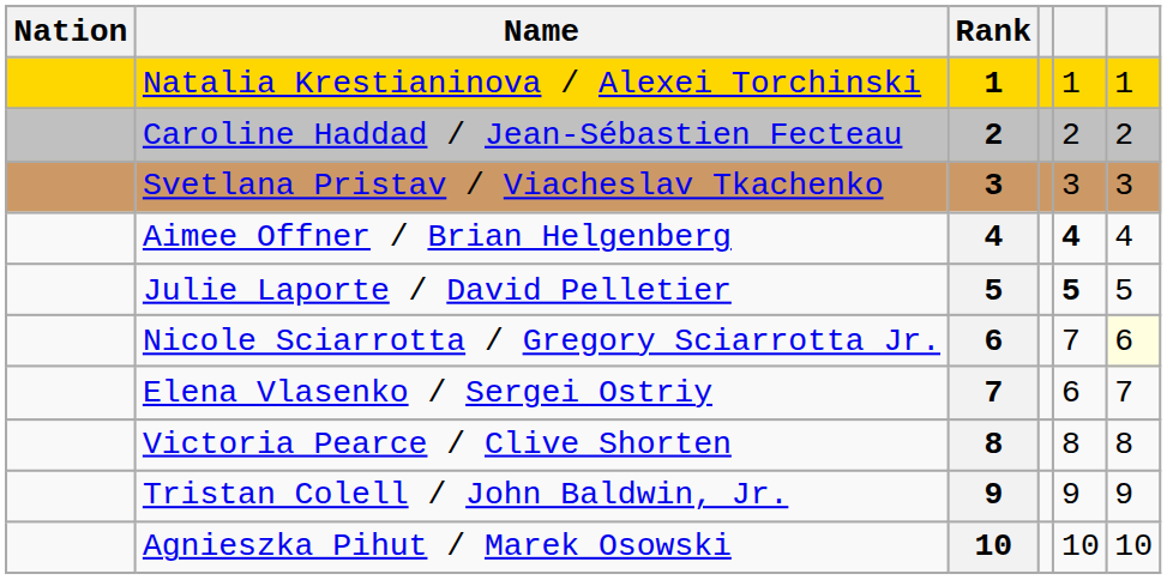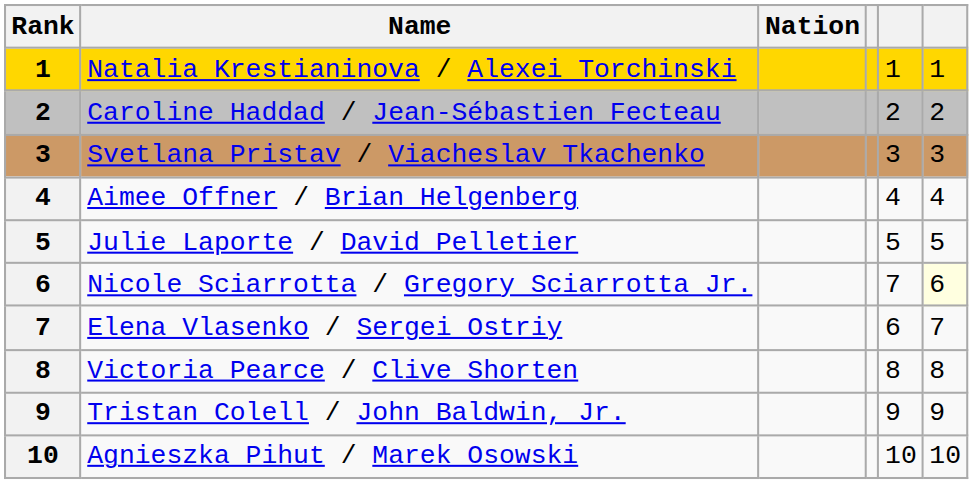columns swapped: Rank <-> Nation
Aimee Offner / Brian Helgenberg | column 5: bold -> normal
Julie Laporte / David Pelletier | column 5: bold -> normal
